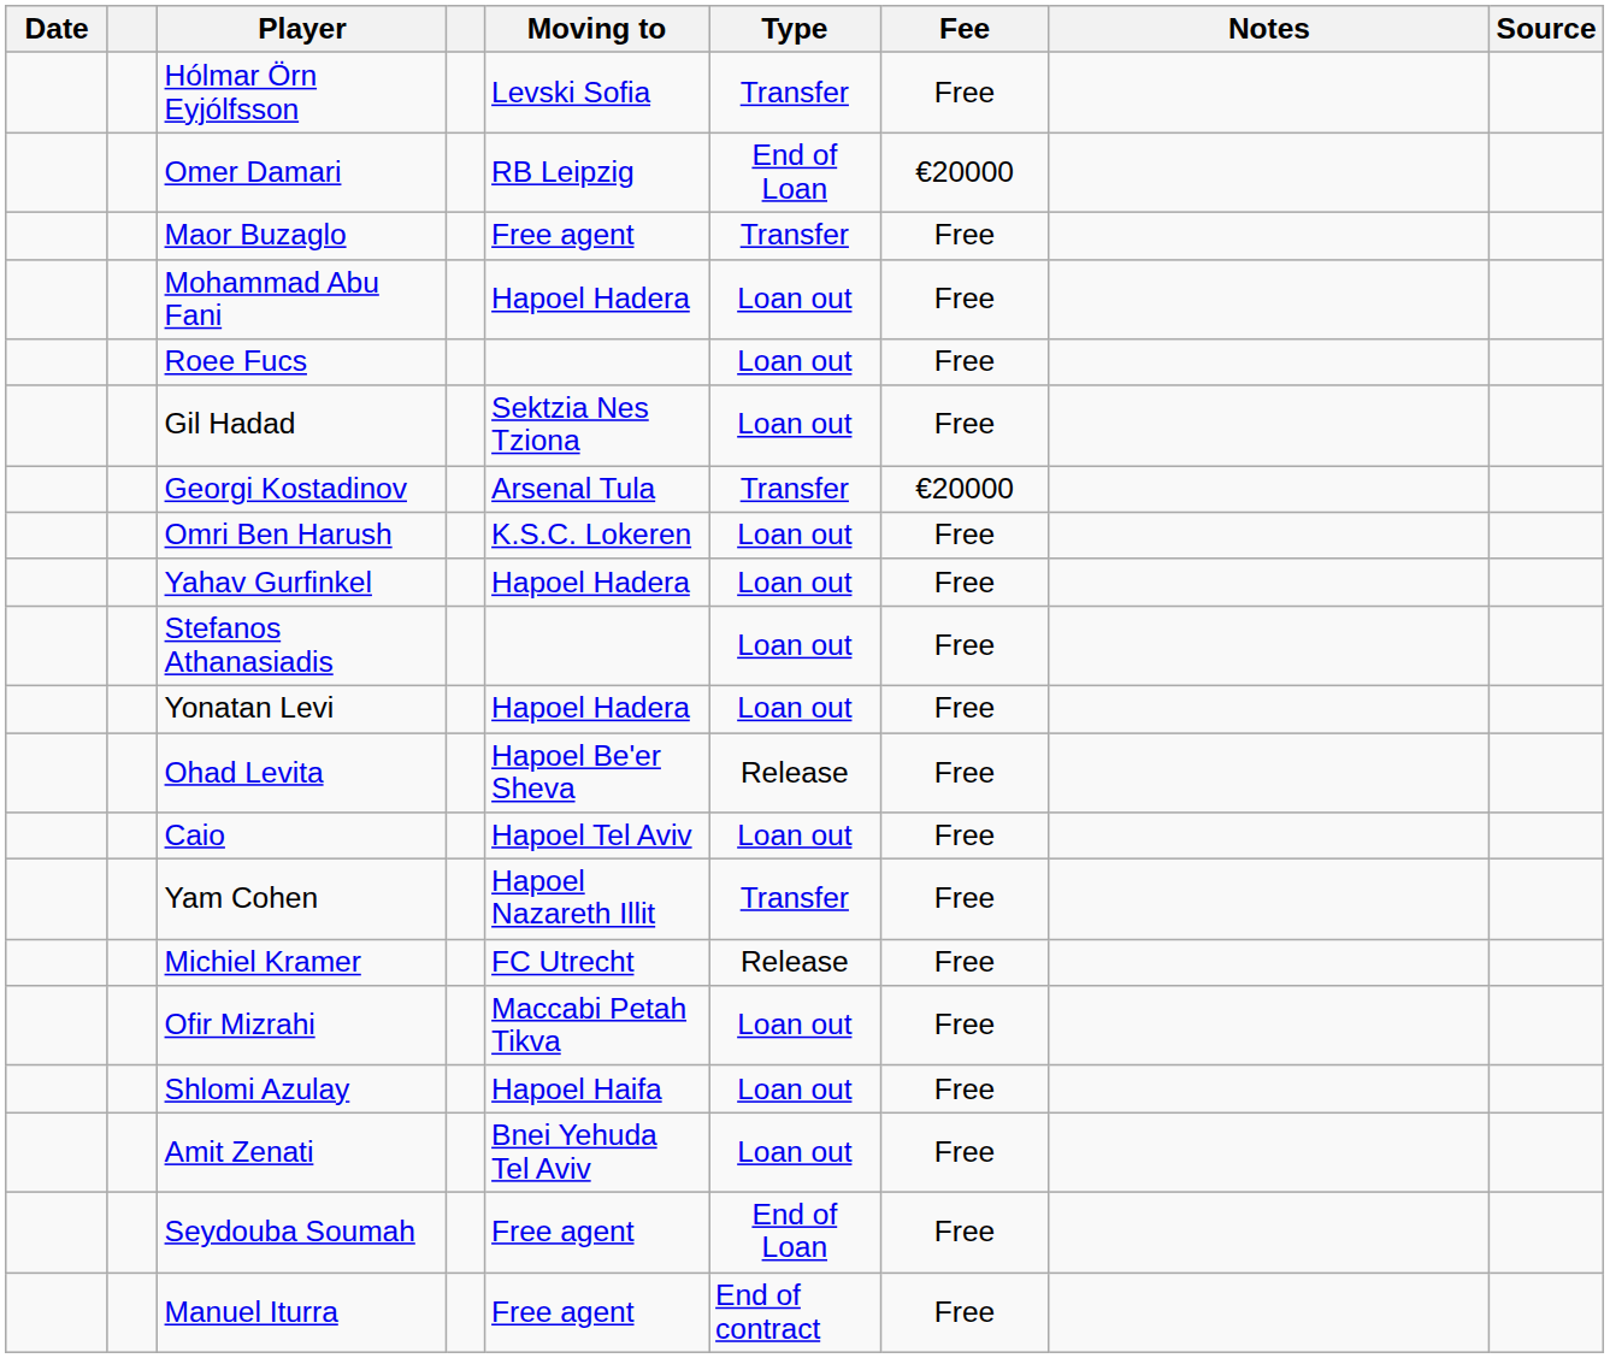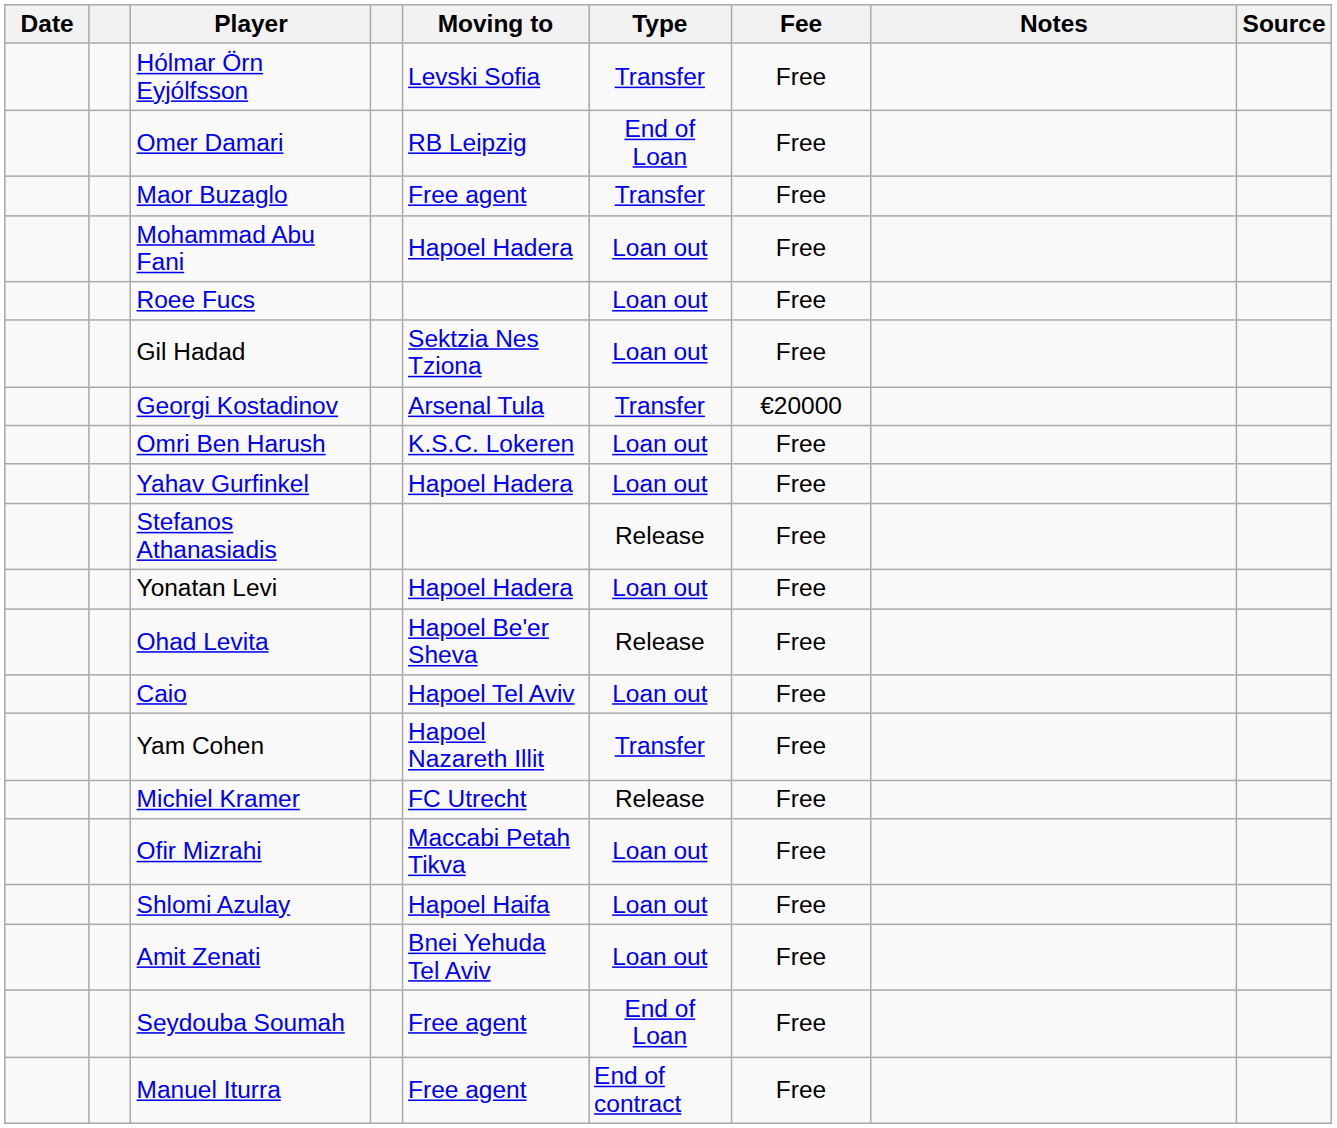Omer Damari | Fee: €20000 -> Free
Stefanos Athanasiadis | Type: Loan out -> Release
